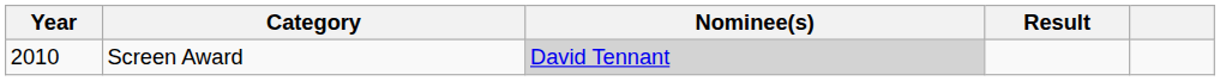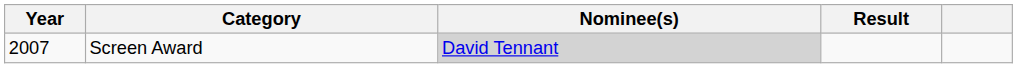Screen Award | Year: 2010 -> 2007
